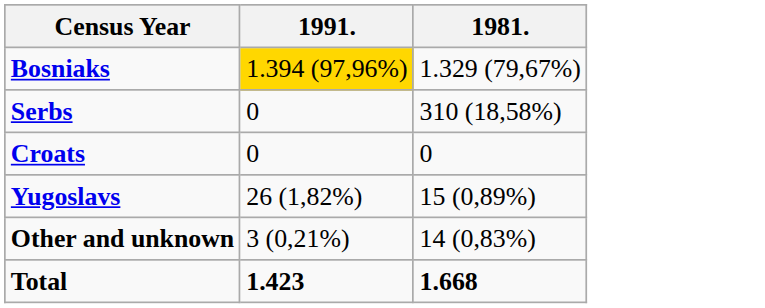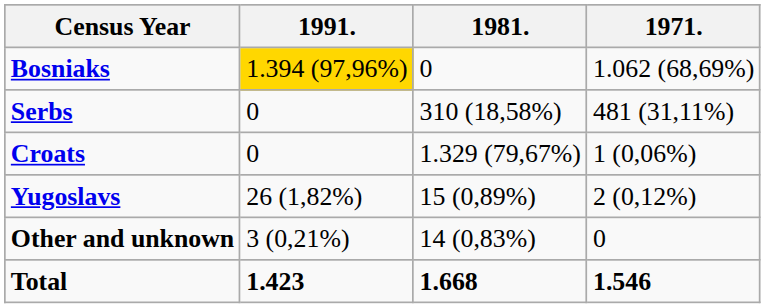+ column: 1971. | 1.062 (68,69%) | 481 (31,11%) | 1 (0,06%) | 2 (0,12%) | 0 | 1.546
Bosniaks | 1981.: 1.329 (79,67%) -> 0
Croats | 1981.: 0 -> 1.329 (79,67%)
